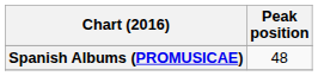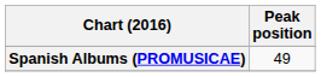Spanish Albums (PROMUSICAE) | Peak position: 48 -> 49
